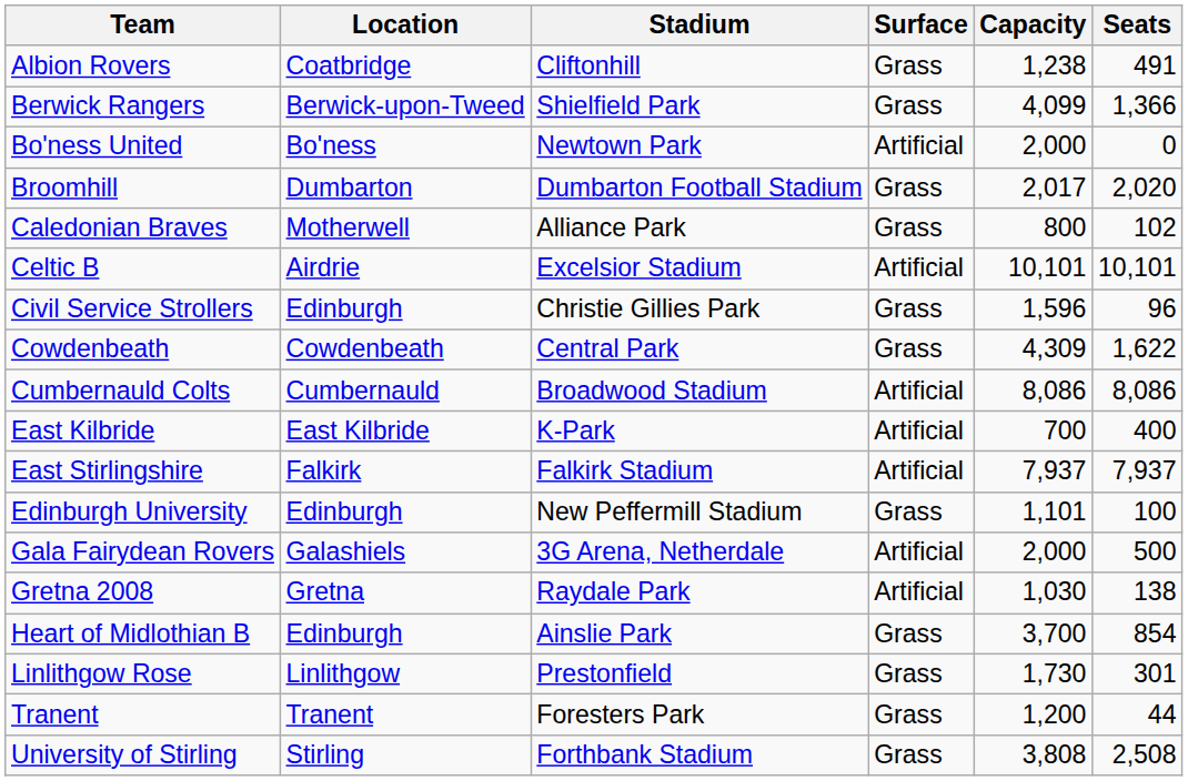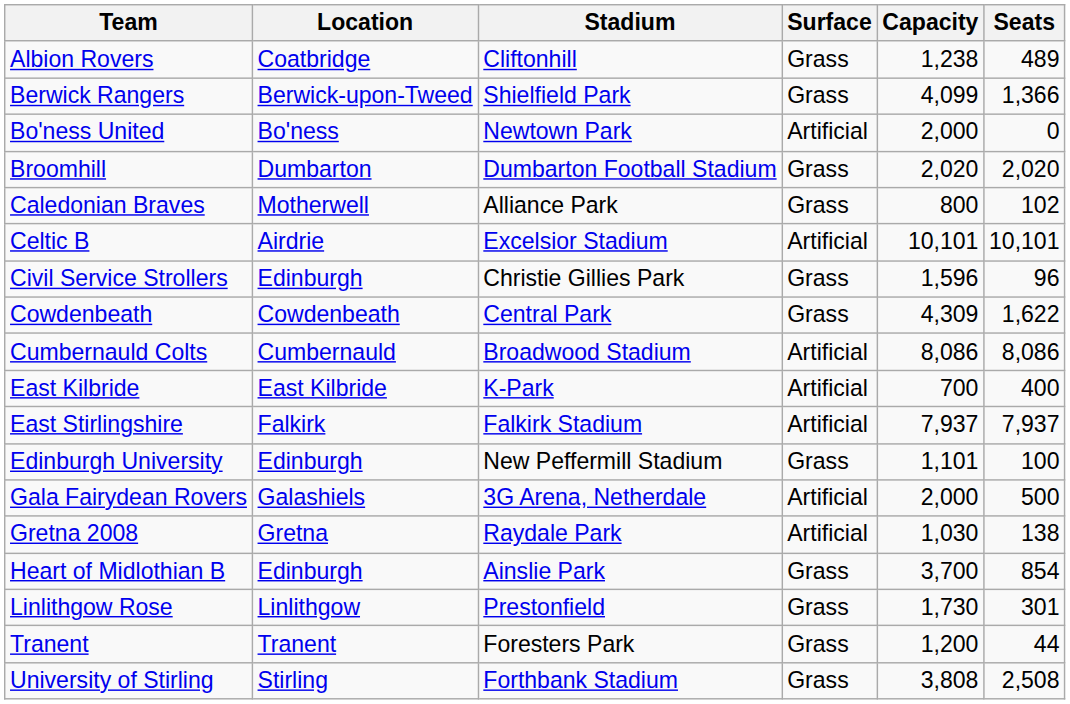Albion Rovers | Seats: 491 -> 489
Broomhill | Capacity: 2,017 -> 2,020
